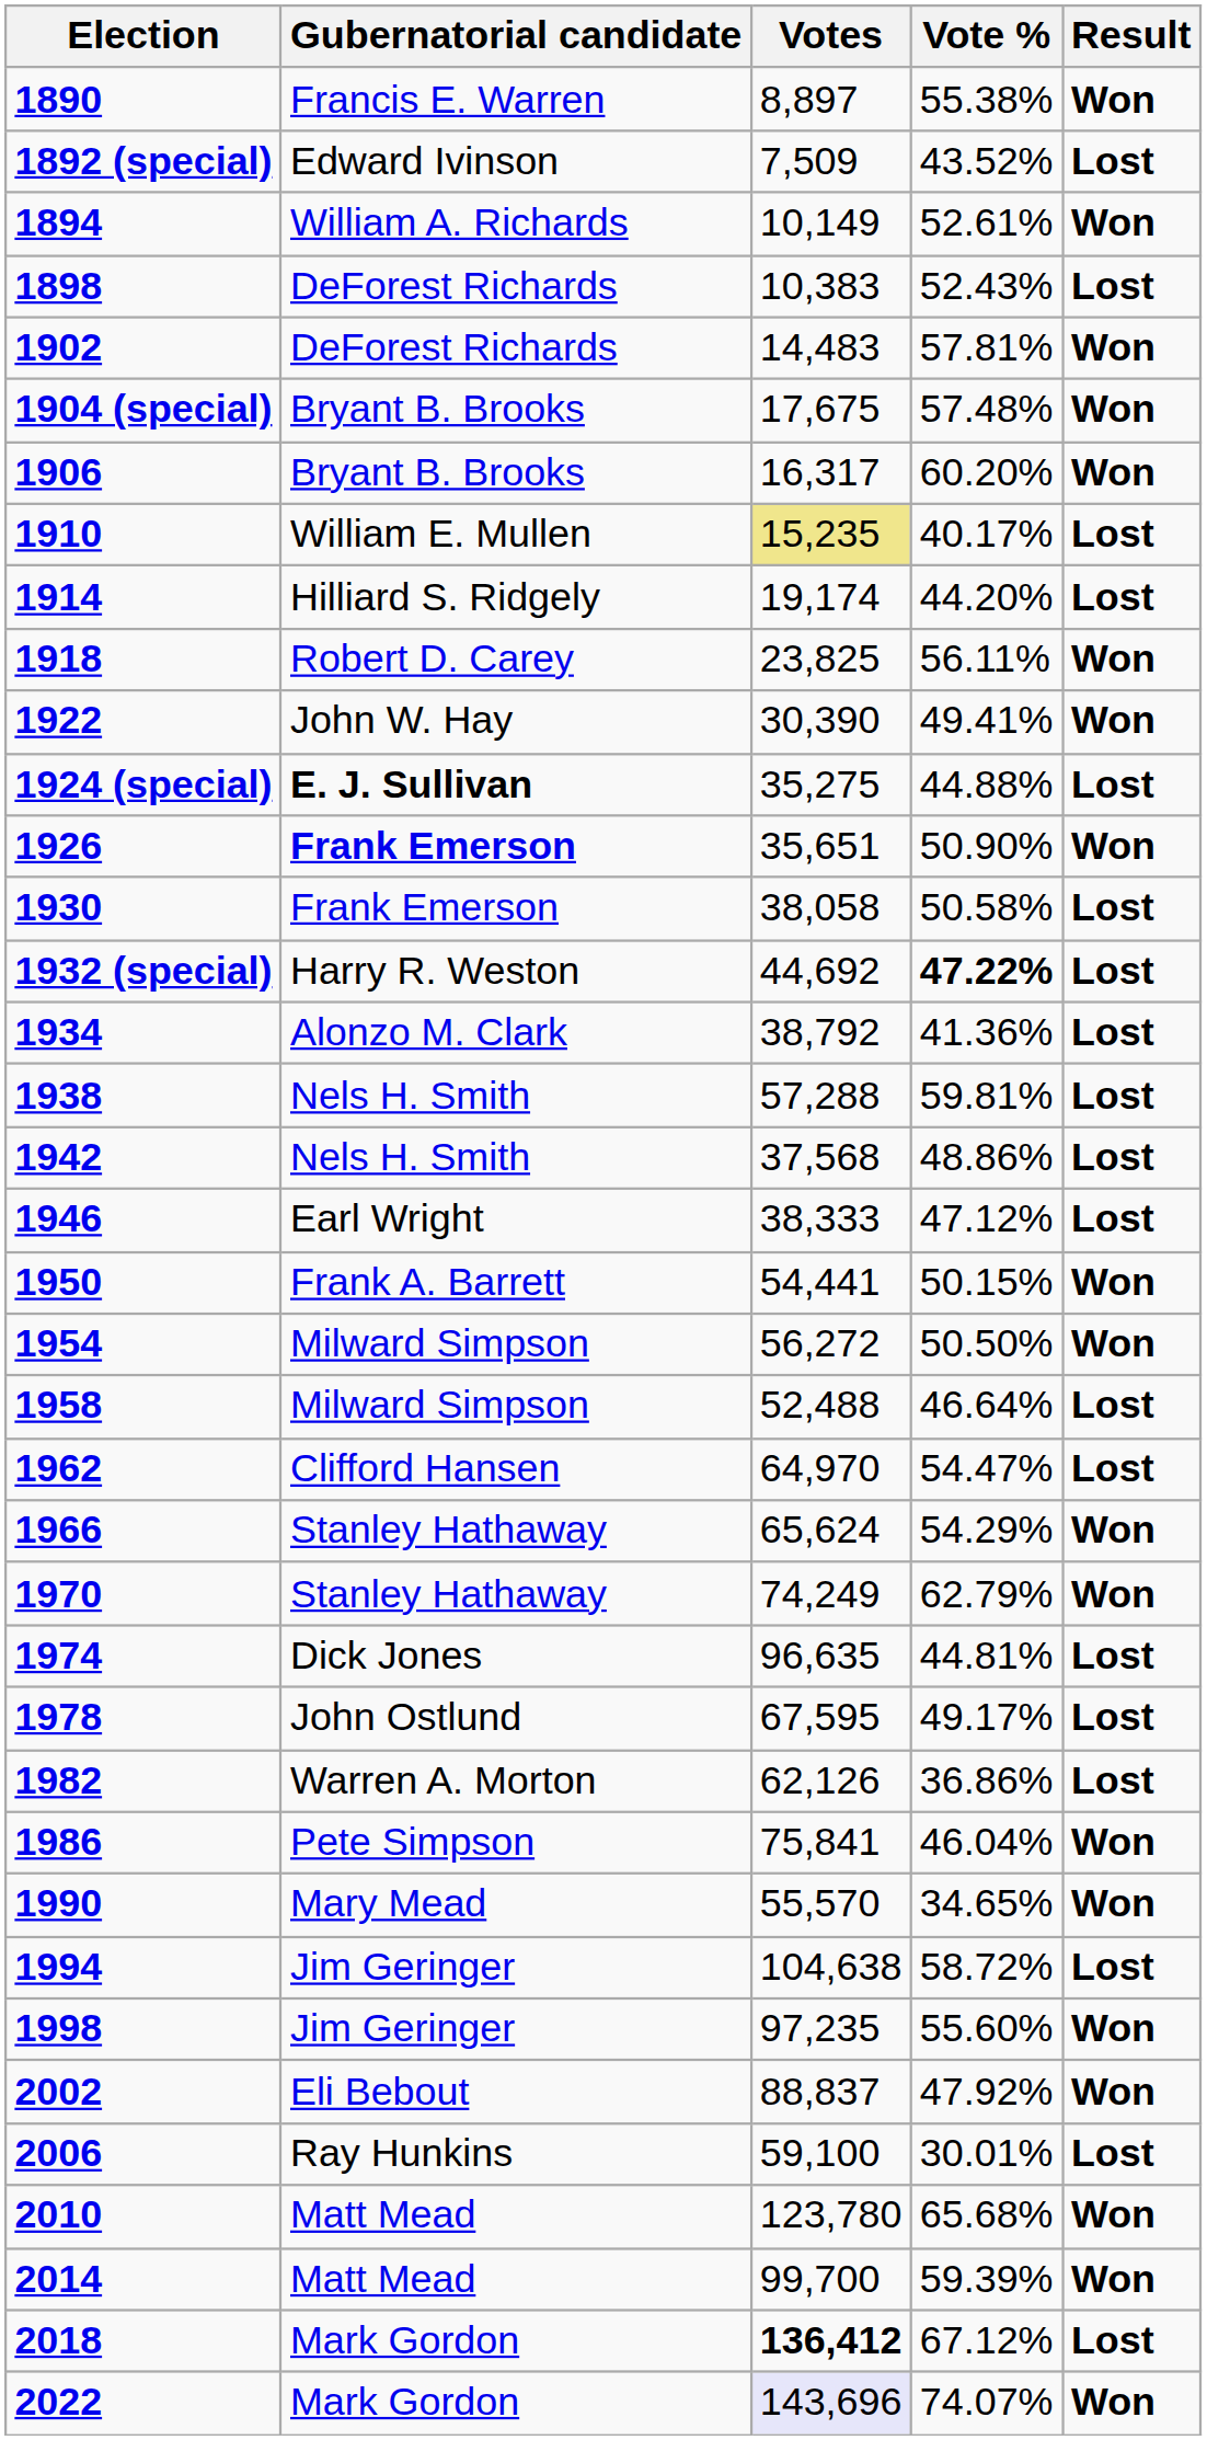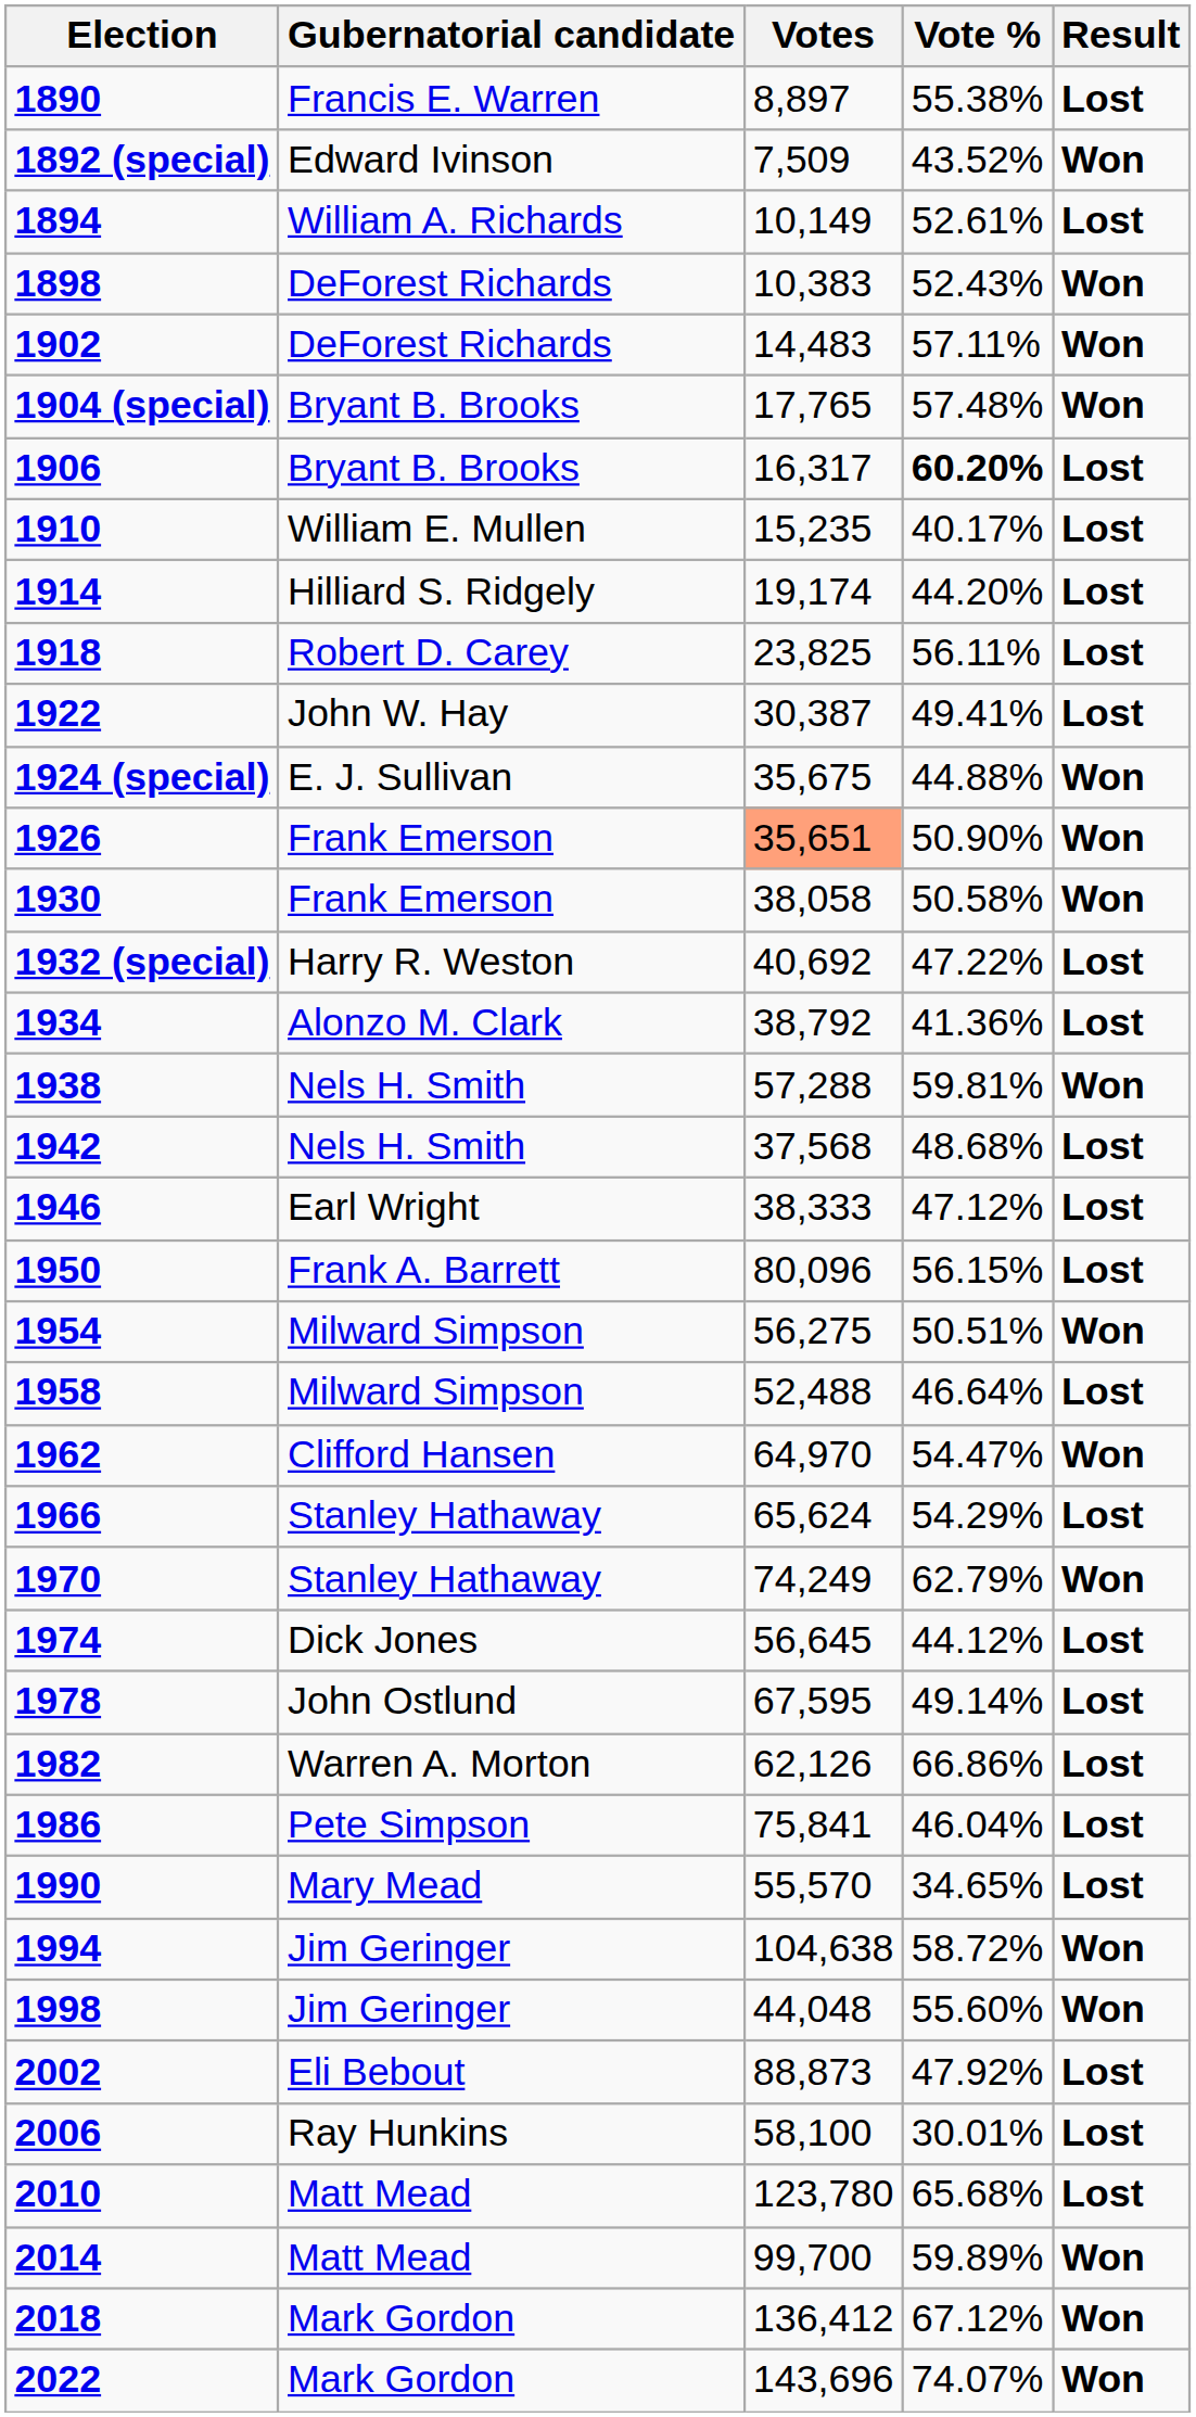1890 | Result: Won -> Lost
1892 (special) | Result: Lost -> Won
1894 | Result: Won -> Lost
1898 | Result: Lost -> Won
1902 | Vote %: 57.81% -> 57.11%
1904 (special) | Votes: 17,675 -> 17,765
1906 | Vote %: normal -> bold
1906 | Result: Won -> Lost
1910 | Votes: khaki background -> no background
1918 | Result: Won -> Lost
1922 | Votes: 30,390 -> 30,387
1922 | Result: Won -> Lost
1924 (special) | Gubernatorial candidate: bold -> normal
1924 (special) | Votes: 35,275 -> 35,675
1924 (special) | Result: Lost -> Won
1926 | Gubernatorial candidate: bold -> normal
1926 | Votes: no background -> lightsalmon background
1930 | Result: Lost -> Won
1932 (special) | Votes: 44,692 -> 40,692
1932 (special) | Vote %: bold -> normal
1938 | Result: Lost -> Won
1942 | Vote %: 48.86% -> 48.68%
1950 | Votes: 54,441 -> 80,096
1950 | Vote %: 50.15% -> 56.15%
1950 | Result: Won -> Lost
1954 | Votes: 56,272 -> 56,275
1954 | Vote %: 50.50% -> 50.51%
1962 | Result: Lost -> Won
1966 | Result: Won -> Lost
1974 | Votes: 96,635 -> 56,645
1974 | Vote %: 44.81% -> 44.12%
1978 | Vote %: 49.17% -> 49.14%
1982 | Vote %: 36.86% -> 66.86%
1986 | Result: Won -> Lost
1990 | Result: Won -> Lost
1994 | Result: Lost -> Won
1998 | Votes: 97,235 -> 44,048
2002 | Votes: 88,837 -> 88,873
2002 | Result: Won -> Lost
2006 | Votes: 59,100 -> 58,100
2010 | Result: Won -> Lost
2014 | Vote %: 59.39% -> 59.89%
2018 | Votes: bold -> normal
2018 | Result: Lost -> Won
2022 | Votes: lavender background -> no background
